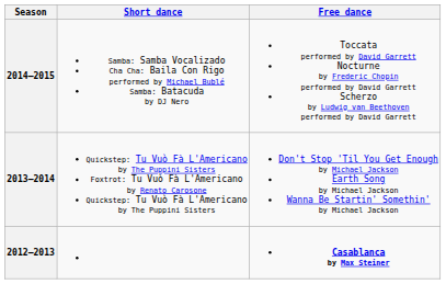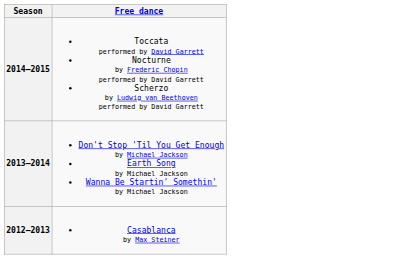- column: Short dance | Samba: Samba Vocalizado Cha Cha: Baila Con Rigo performed by Michael Bublé Samba: Batacuda by DJ Nero | Quickstep: Tu Vuò Fà L'Americano by The Puppini Sisters Foxtrot: Tu Vuò Fà L'Americano by Renato Carosone Quickstep: Tu Vuò Fà L'Americano by The Puppini Sisters
2012–2013 | Free dance: bold -> normal
